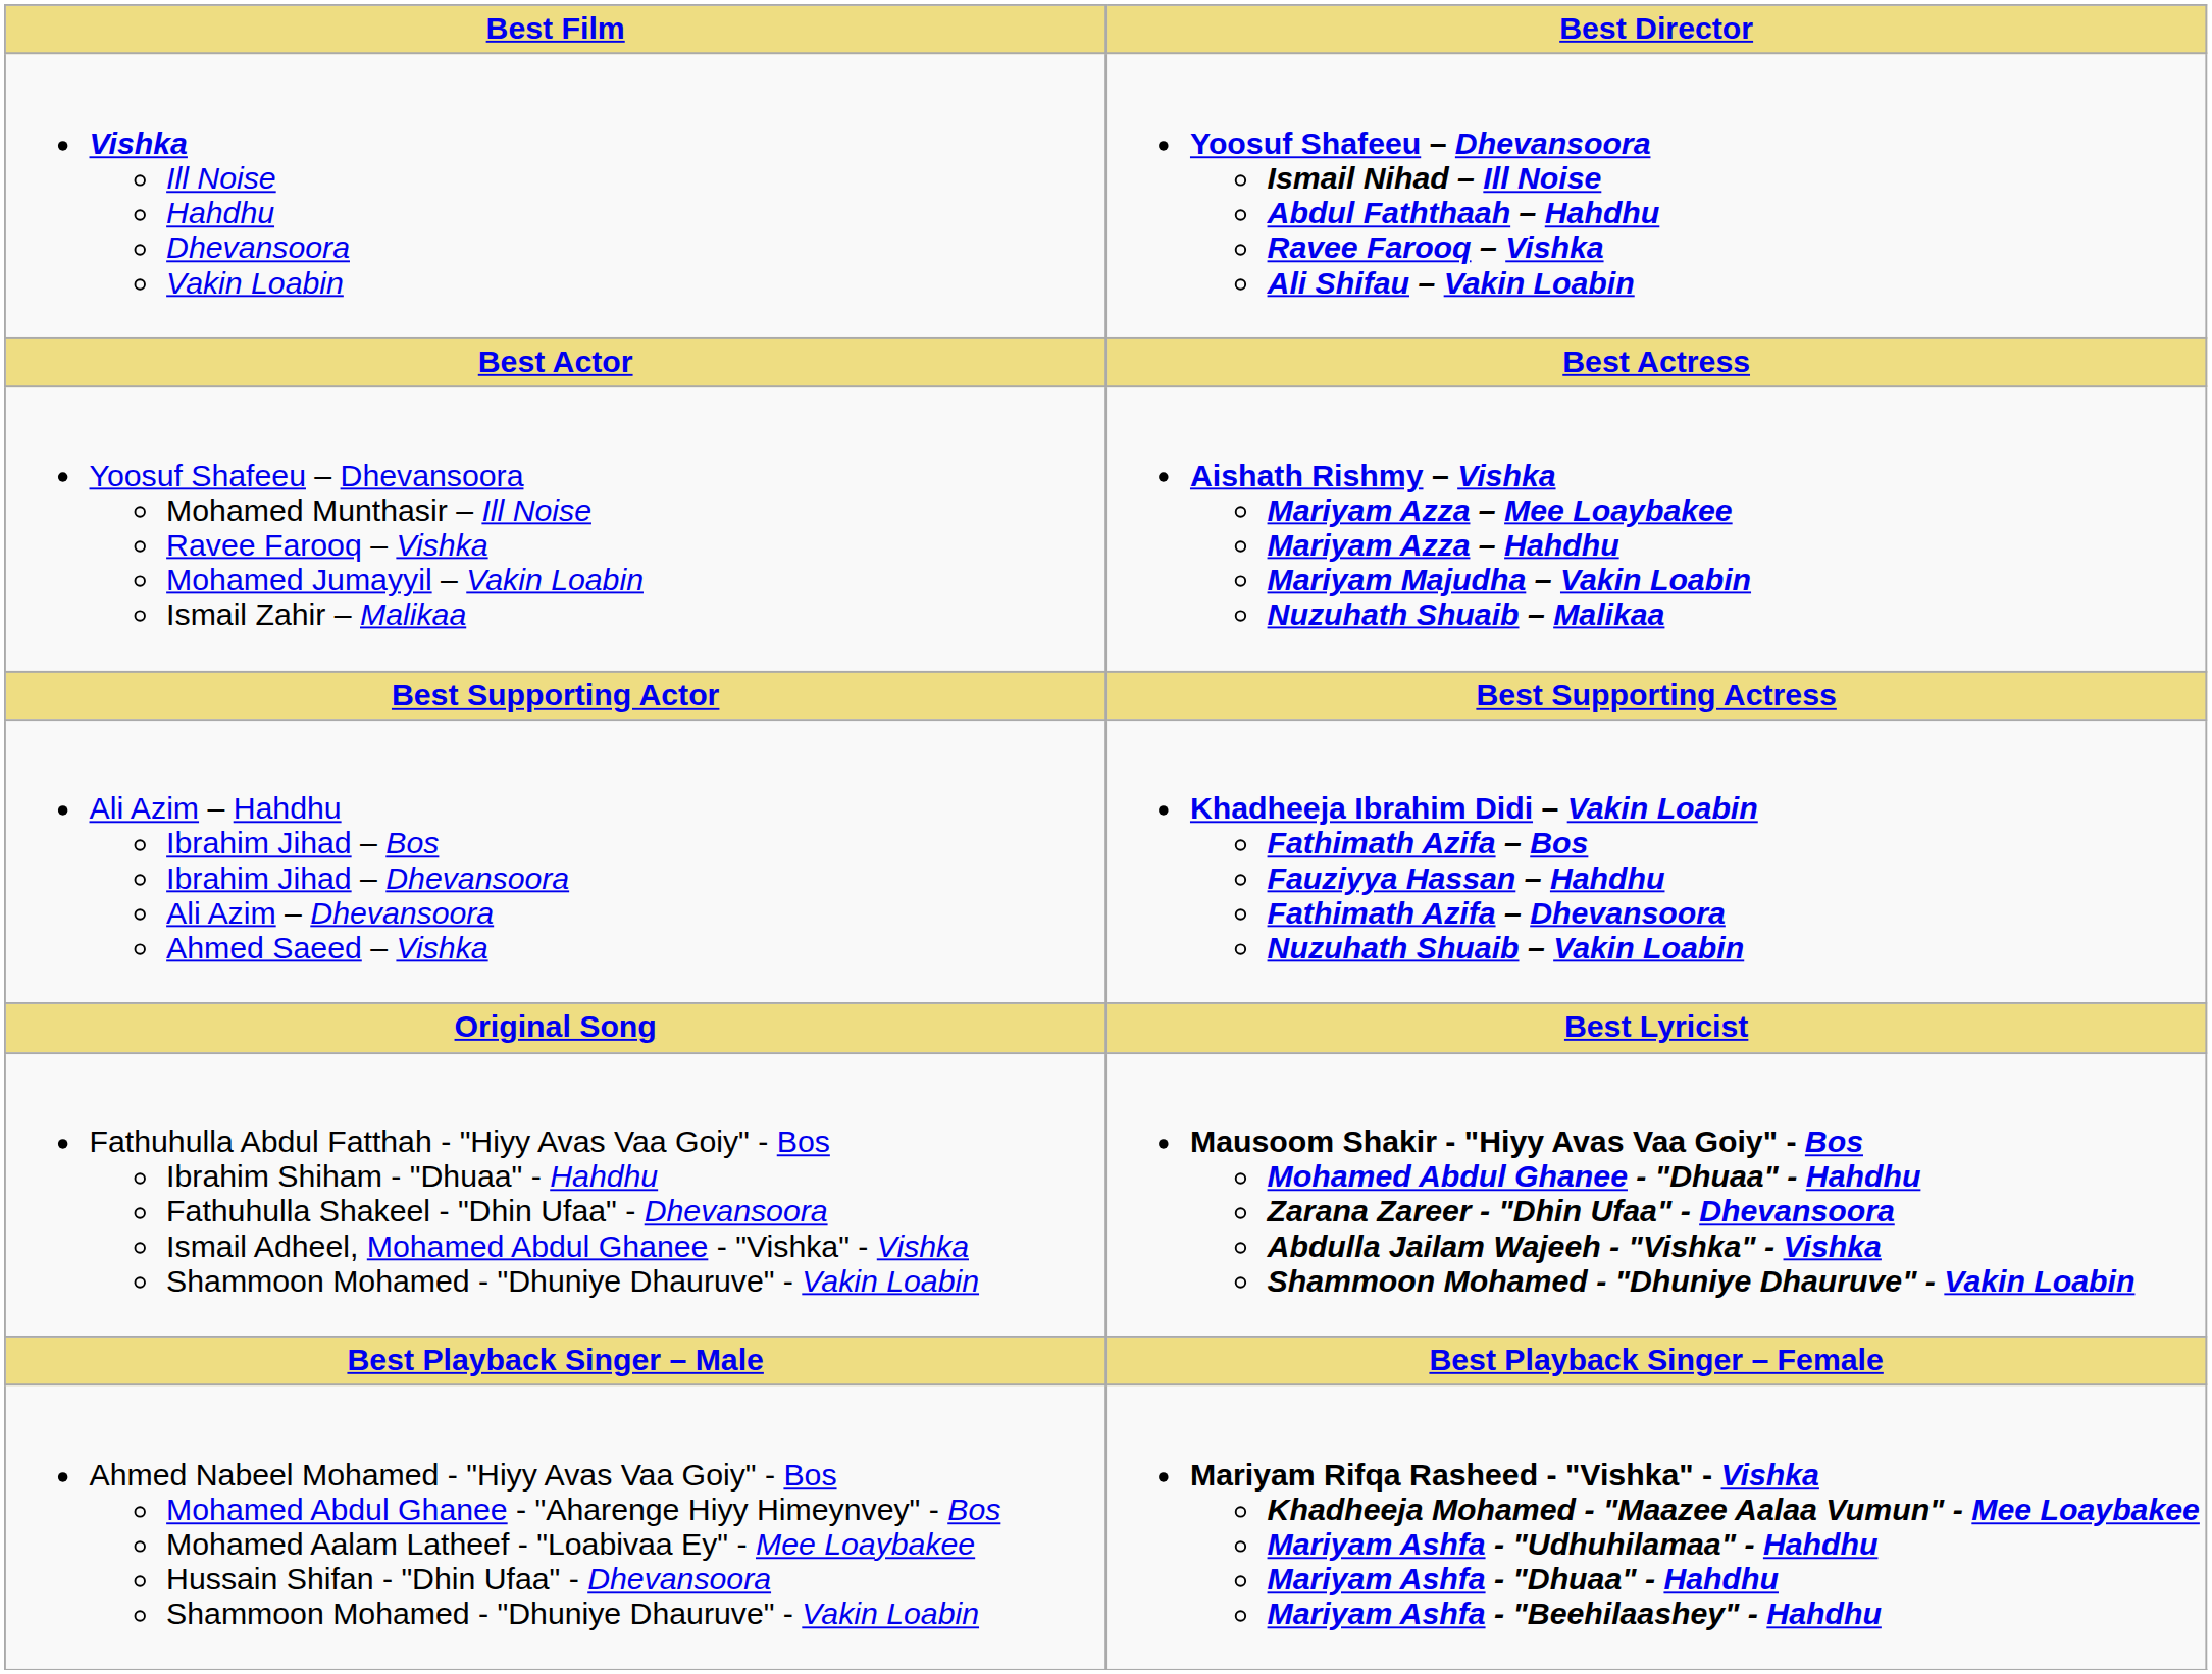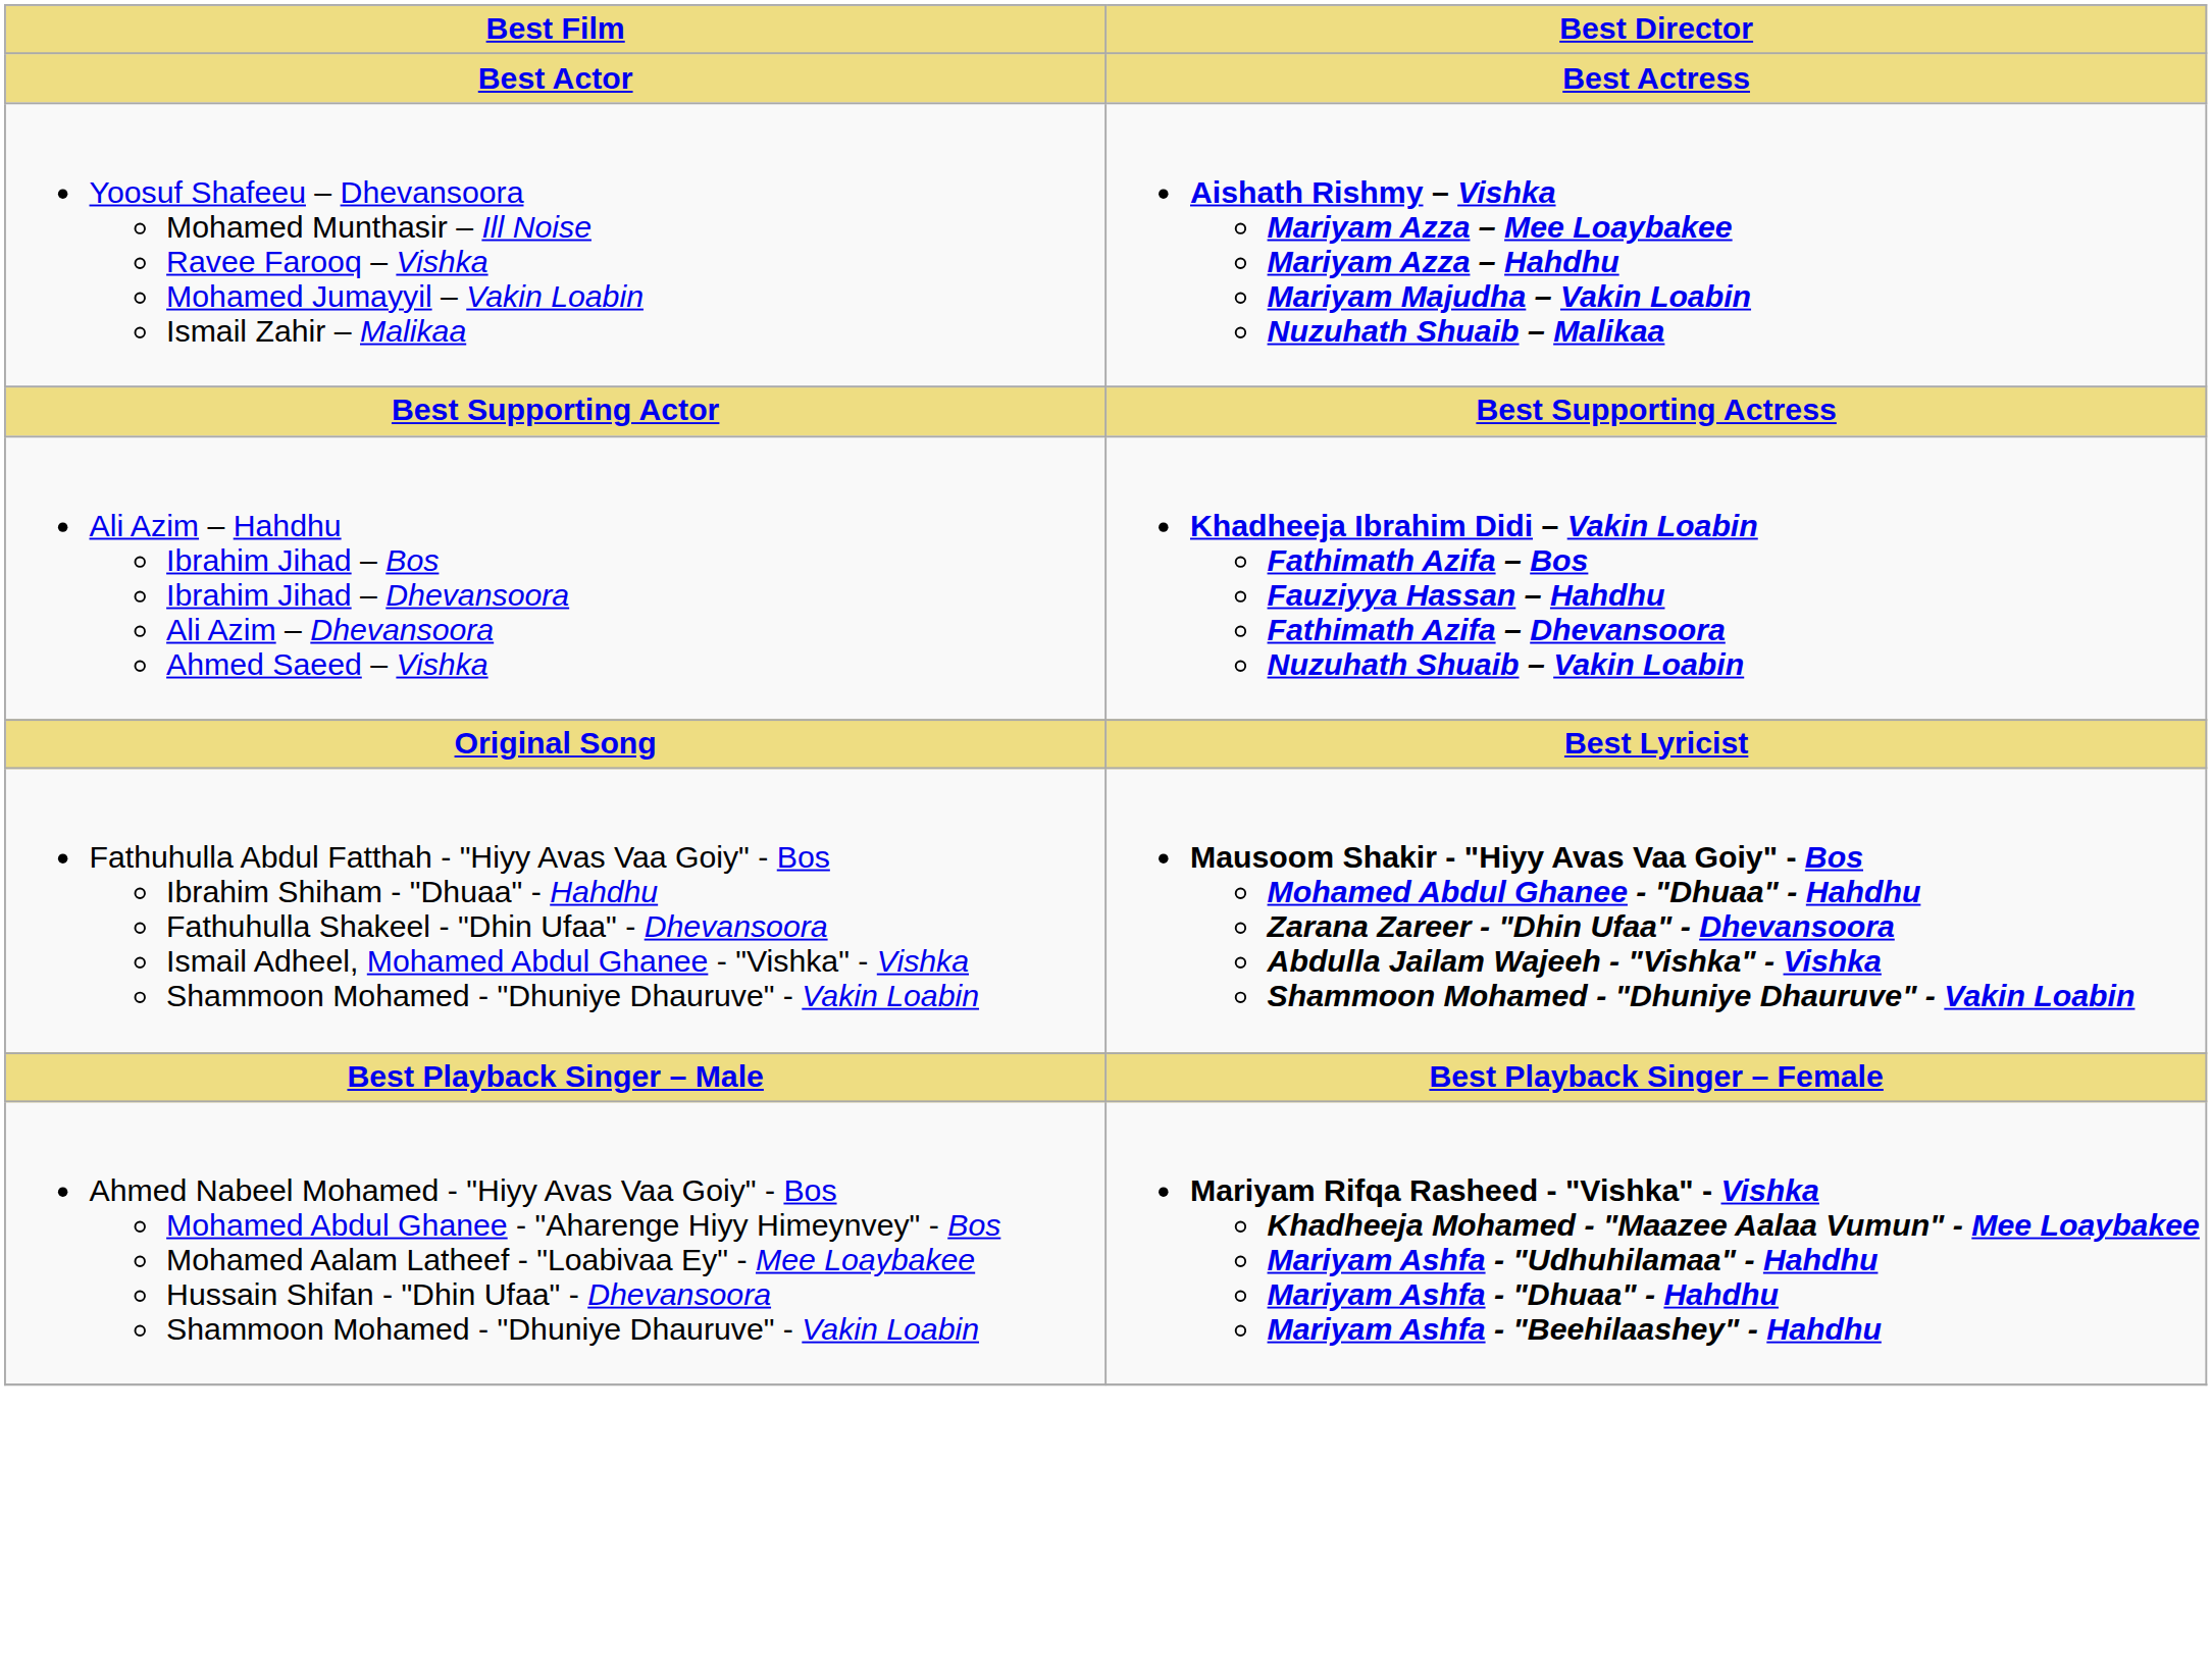- row: Vishka Ill Noise Hahdhu Dhevansoora Vakin Loabin | Yoosuf Shafeeu – Dhevansoora Ismail Nihad – Ill Noise Abdul Faththaah – Hahdhu Ravee Farooq – Vishka Ali Shifau – Vakin Loabin
